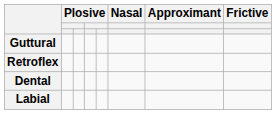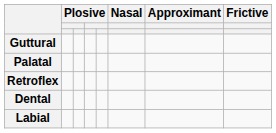+ row: Palatal
